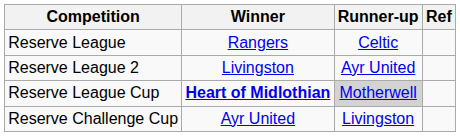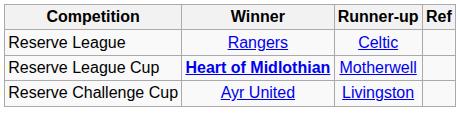- row: Reserve League 2 | Livingston | Ayr United
Reserve League Cup | Runner-up: lightgrey background -> no background
